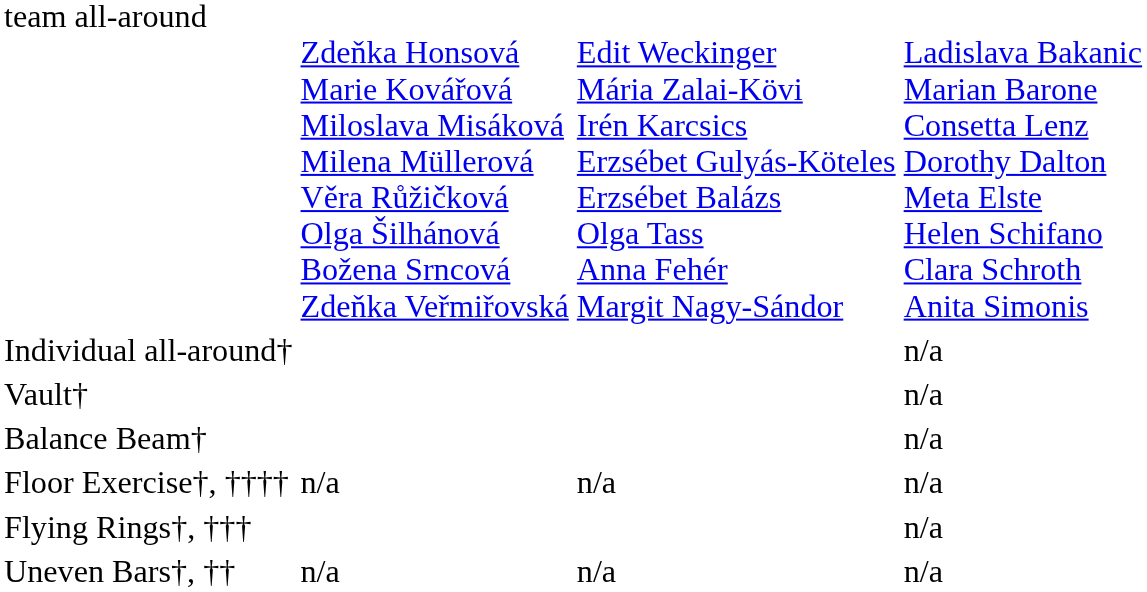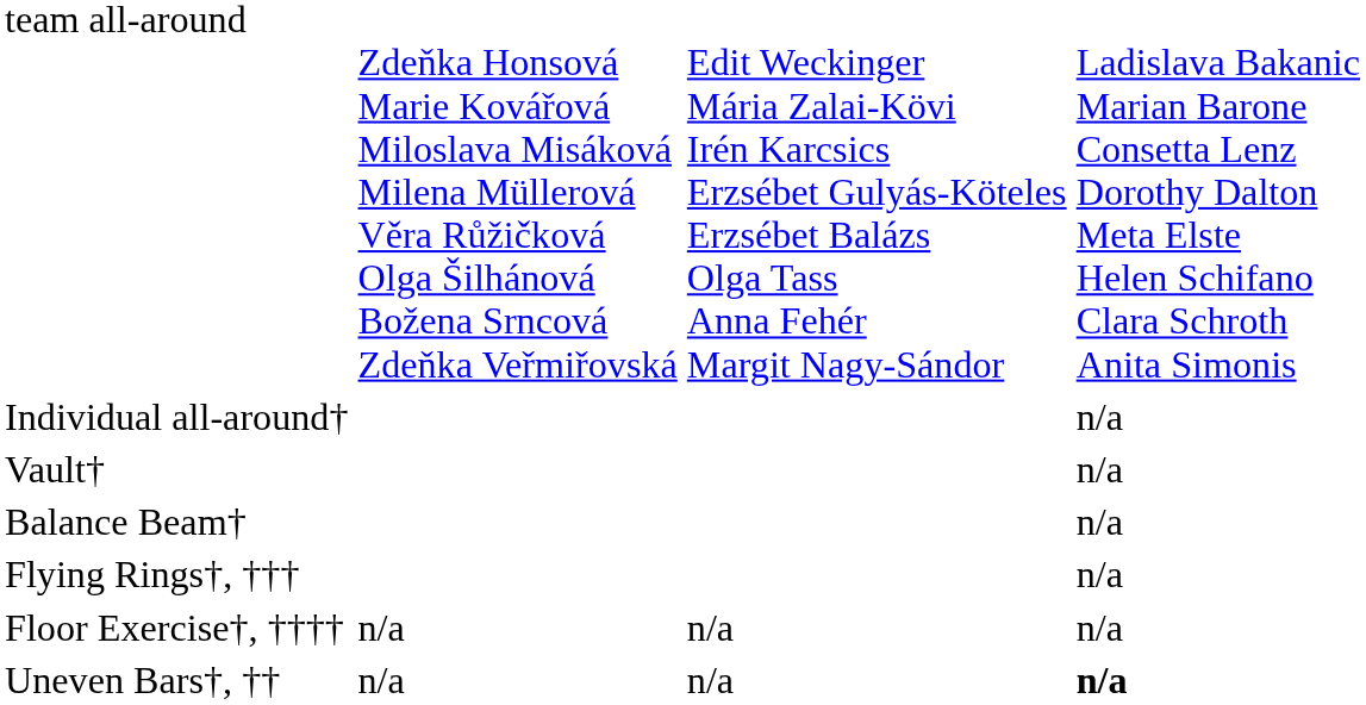rows swapped: Flying Rings†, ††† <-> Floor Exercise†, ††††
Uneven Bars†, †† | column 4: normal -> bold
